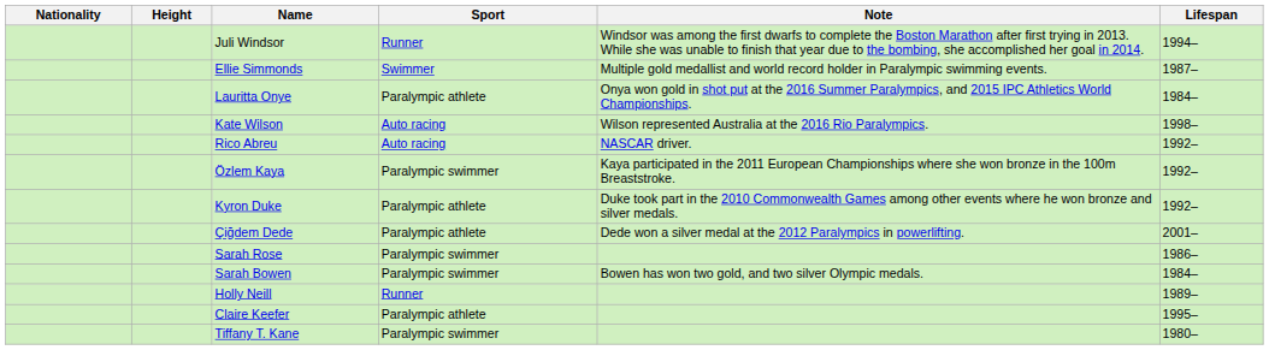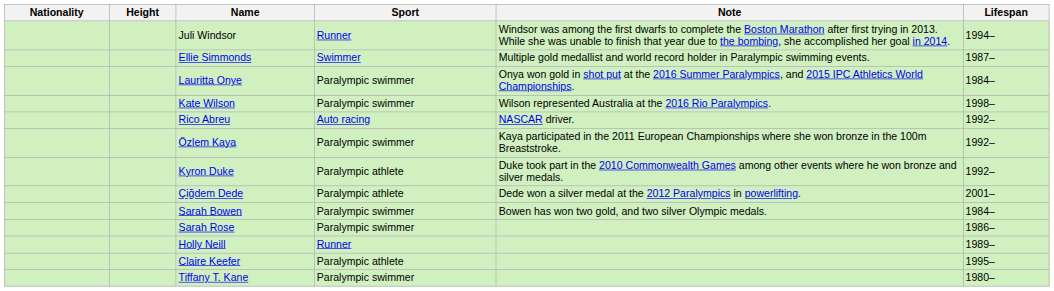Lauritta Onye | Sport: Paralympic athlete -> Paralympic swimmer
Kate Wilson | Sport: Auto racing -> Paralympic swimmer
rows swapped: Sarah Bowen <-> Sarah Rose
